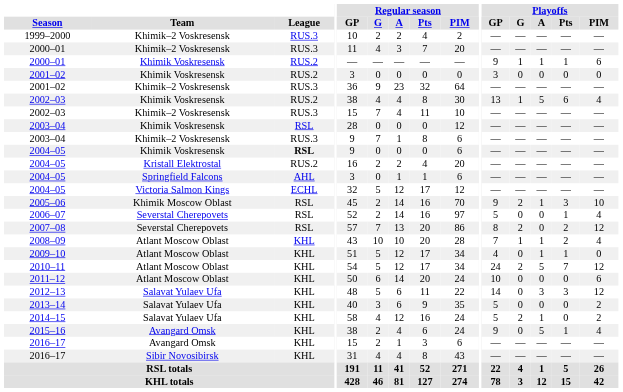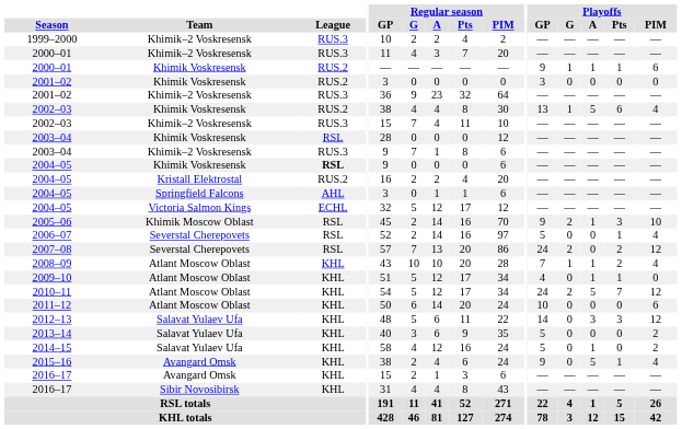2007–08 | Playoffs / GP: 8 -> 24
2014–15 | Playoffs / G: 2 -> 0
